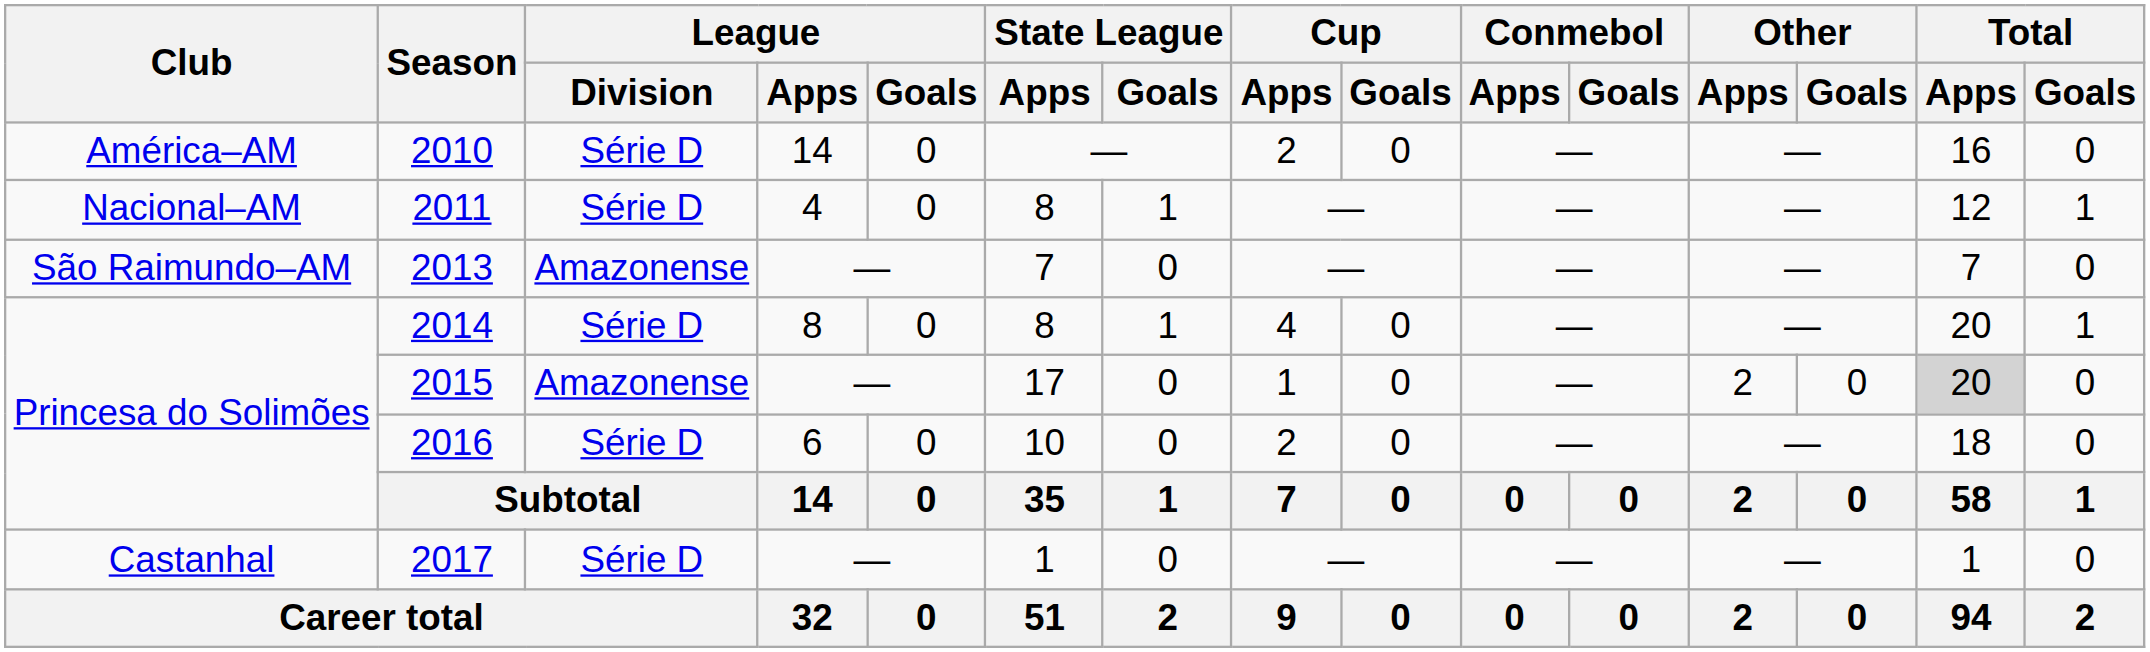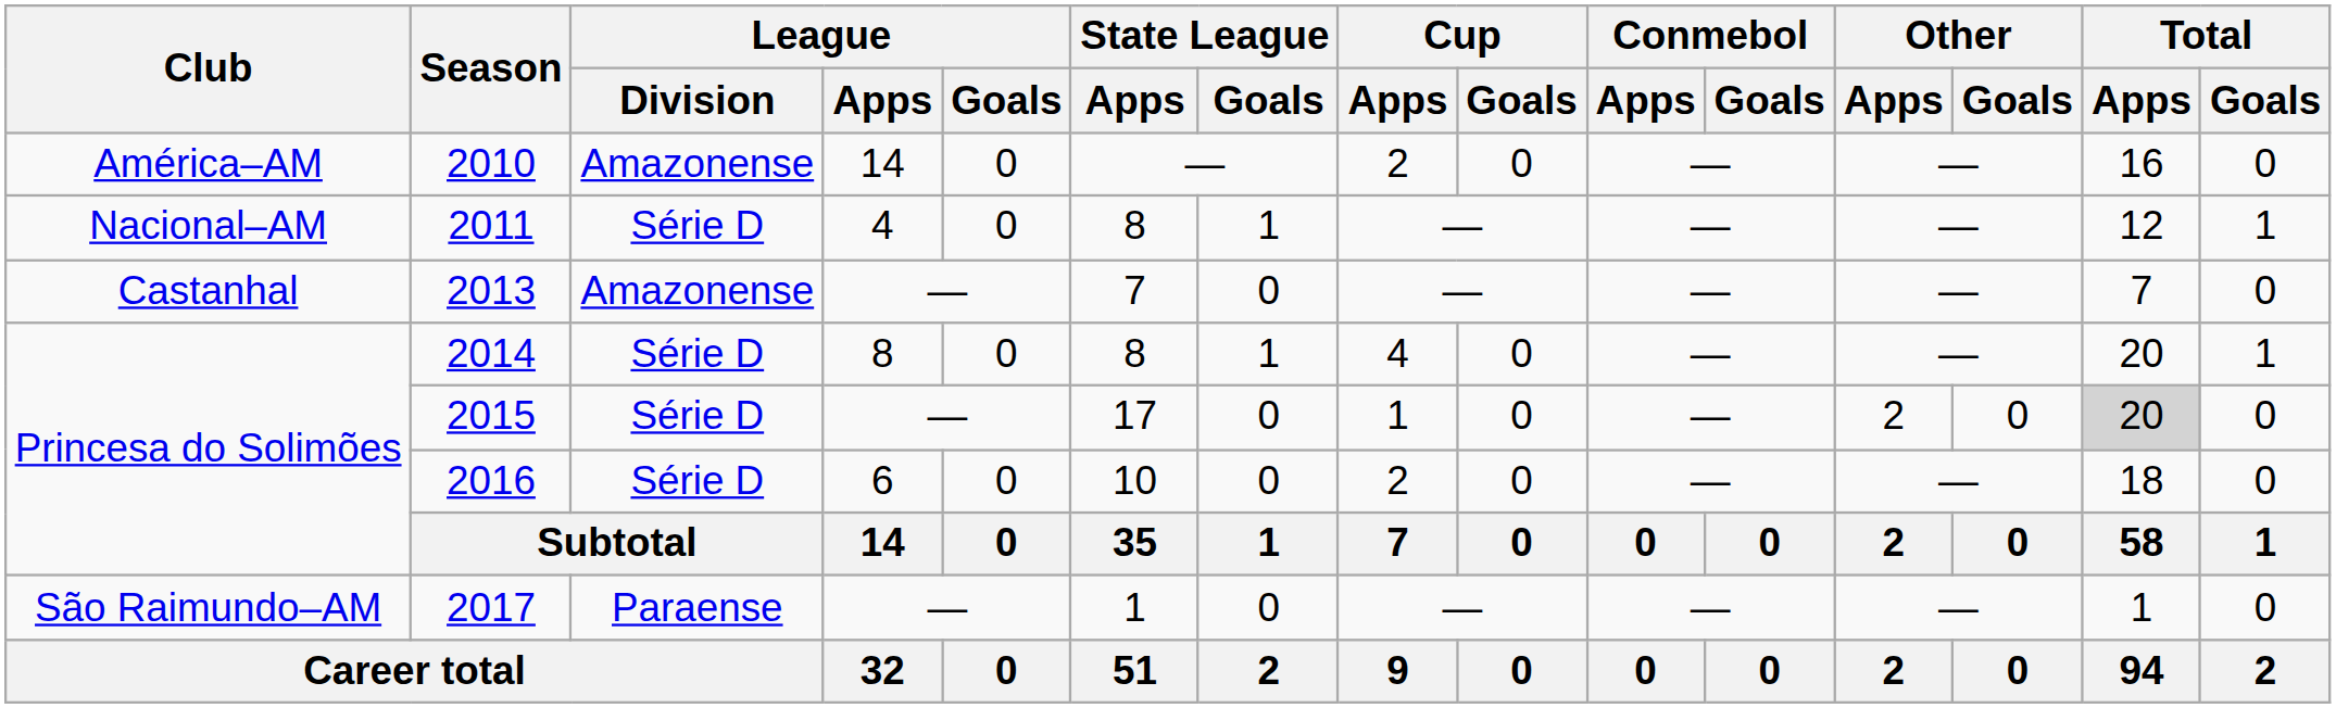2010 | League / Division: Série D -> Amazonense
2013 | Club: São Raimundo–AM -> Castanhal
2015 | League / Division: Amazonense -> Série D
2017 | Club: Castanhal -> São Raimundo–AM
2017 | League / Division: Série D -> Paraense
